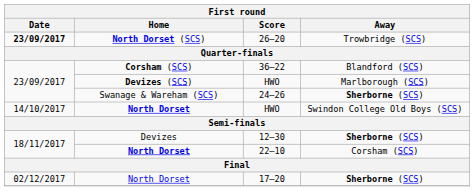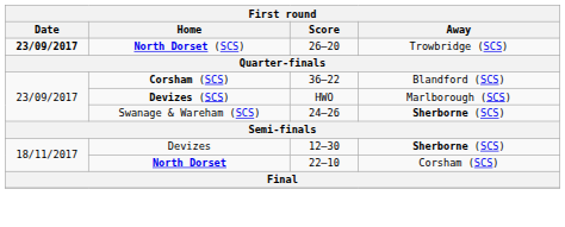- row: 14/10/2017 | North Dorset | HWO | Swindon College Old Boys (SCS)
- row: 02/12/2017 | North Dorset | 17–20 | Sherborne (SCS)
